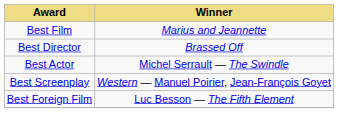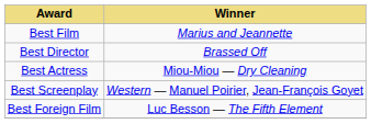- row: Best Actor | Michel Serrault — The Swindle
+ row: Best Actress | Miou-Miou — Dry Cleaning
